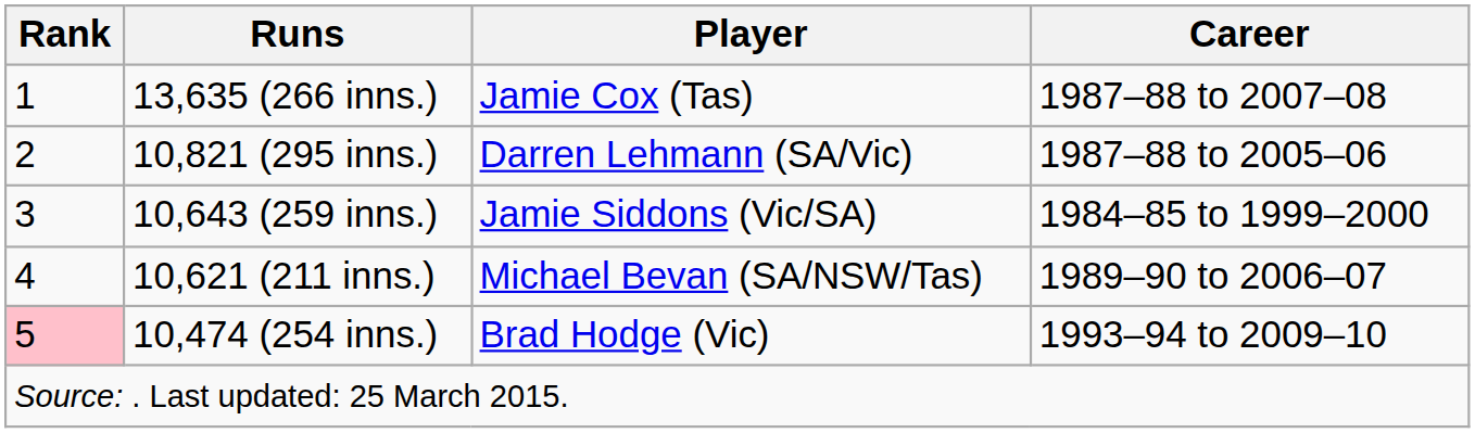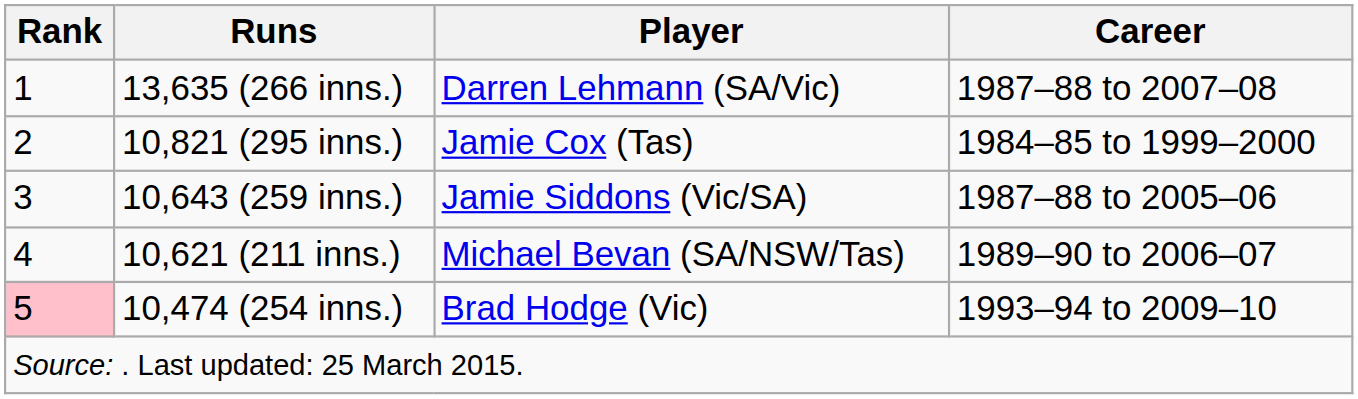13,635 (266 inns.) | Player: Jamie Cox (Tas) -> Darren Lehmann (SA/Vic)
10,821 (295 inns.) | Player: Darren Lehmann (SA/Vic) -> Jamie Cox (Tas)
10,821 (295 inns.) | Career: 1987–88 to 2005–06 -> 1984–85 to 1999–2000
10,643 (259 inns.) | Career: 1984–85 to 1999–2000 -> 1987–88 to 2005–06
